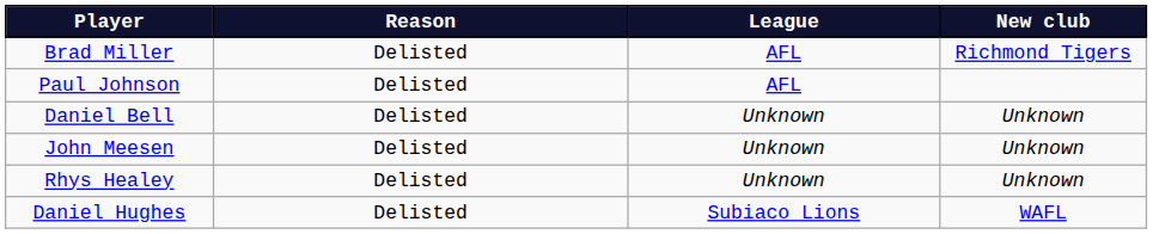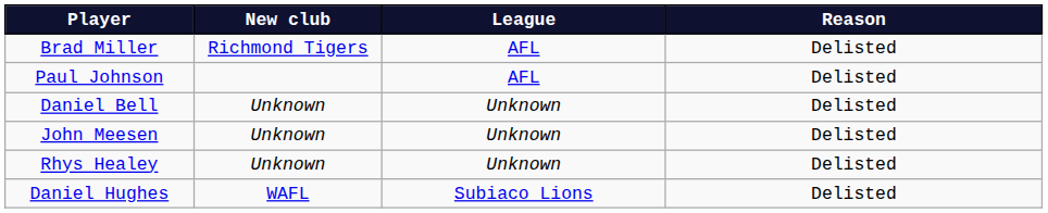columns swapped: New club <-> Reason
